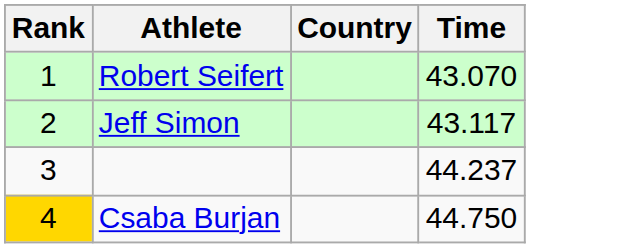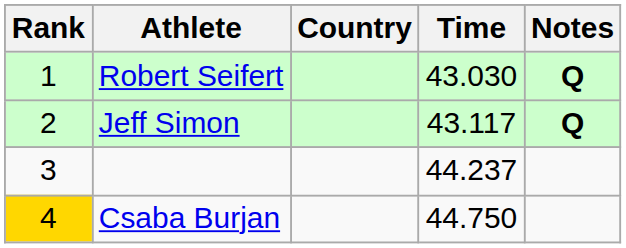+ column: Notes | Q | Q
Robert Seifert | Time: 43.070 -> 43.030
